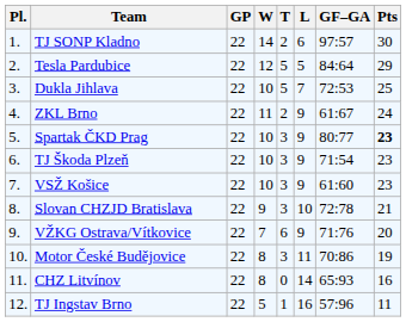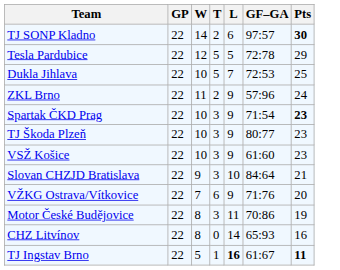- column: Pl. | 1. | 2. | 3. | 4. | 5. | 6. | 7. | 8. | 9. | 10. | 11. | 12.
TJ SONP Kladno | Pts: normal -> bold
Tesla Pardubice | GF–GA: 84:64 -> 72:78
ZKL Brno | GF–GA: 61:67 -> 57:96
Spartak ČKD Prag | GF–GA: 80:77 -> 71:54
TJ Škoda Plzeň | GF–GA: 71:54 -> 80:77
Slovan CHZJD Bratislava | GF–GA: 72:78 -> 84:64
TJ Ingstav Brno | L: normal -> bold
TJ Ingstav Brno | GF–GA: 57:96 -> 61:67
TJ Ingstav Brno | Pts: normal -> bold
